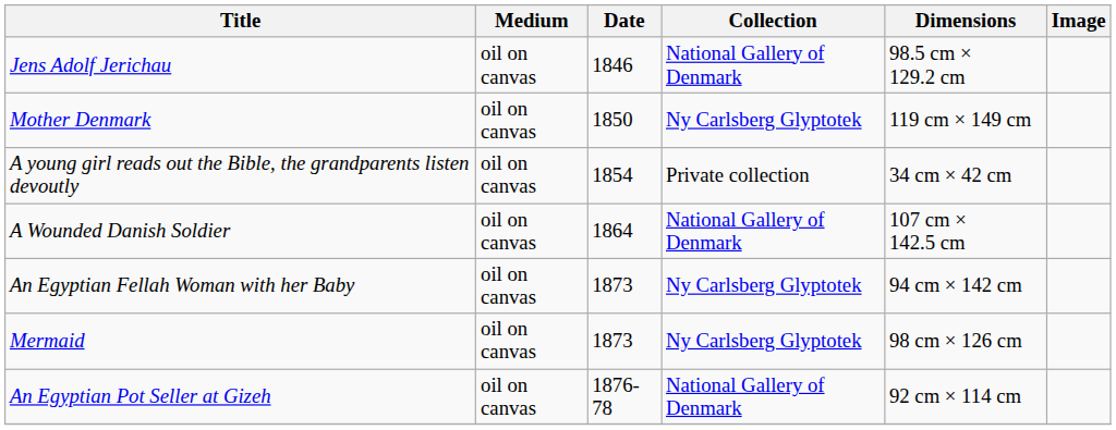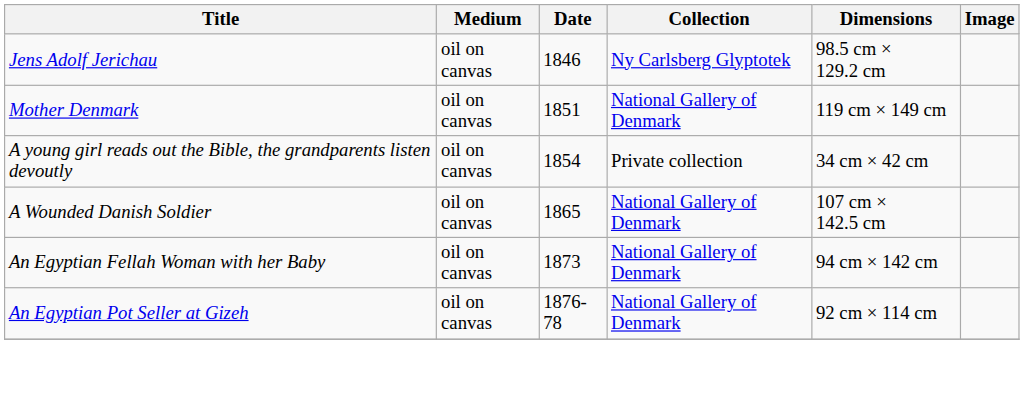Jens Adolf Jerichau | Collection: National Gallery of Denmark -> Ny Carlsberg Glyptotek
Mother Denmark | Date: 1850 -> 1851
Mother Denmark | Collection: Ny Carlsberg Glyptotek -> National Gallery of Denmark
A Wounded Danish Soldier | Date: 1864 -> 1865
An Egyptian Fellah Woman with her Baby | Collection: Ny Carlsberg Glyptotek -> National Gallery of Denmark
- row: Mermaid | oil on canvas | 1873 | Ny Carlsberg Glyptotek | 98 cm × 126 cm
